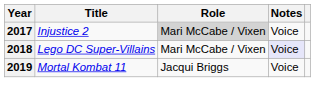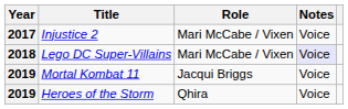Injustice 2 | Role: lightgrey background -> no background
+ row: 2019 | Heroes of the Storm | Qhira | Voice
